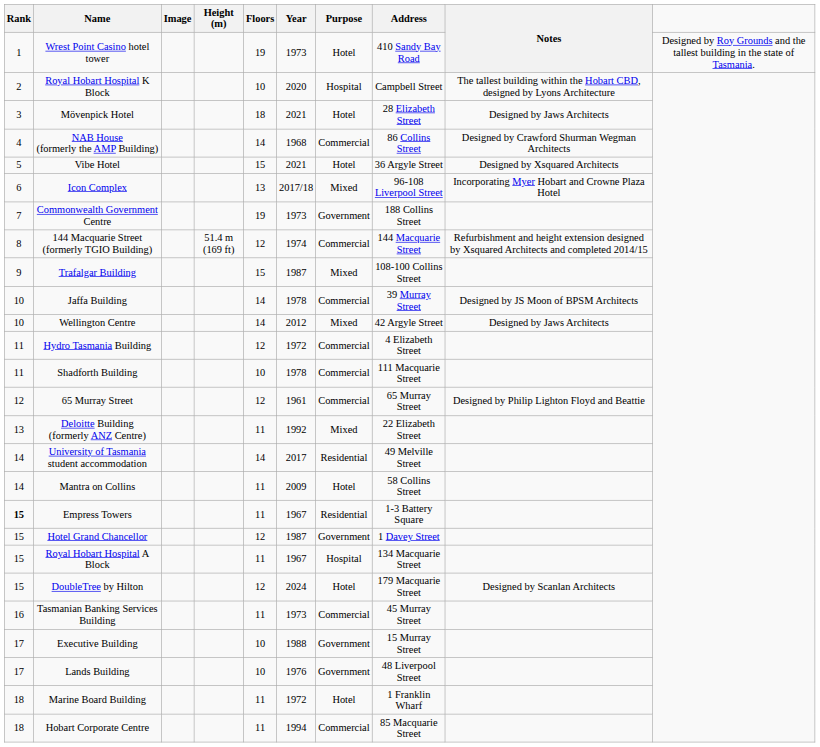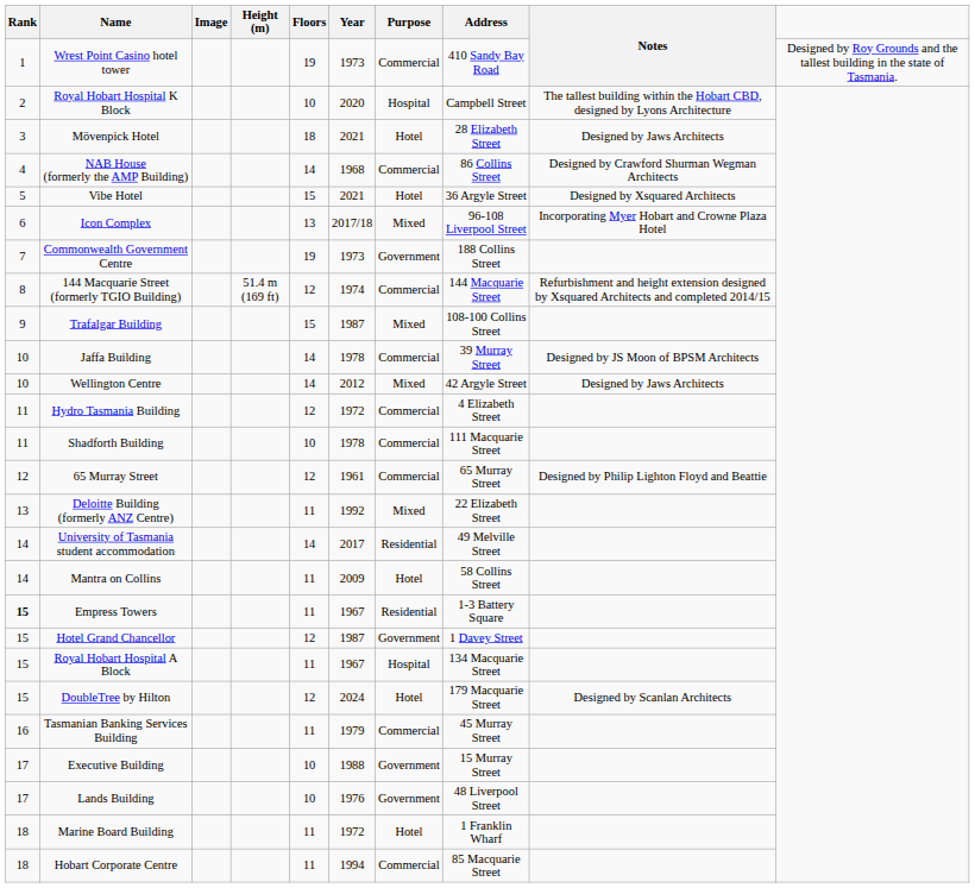Wrest Point Casino hotel tower | Purpose: Hotel -> Commercial
Tasmanian Banking Services Building | Year: 1973 -> 1979
